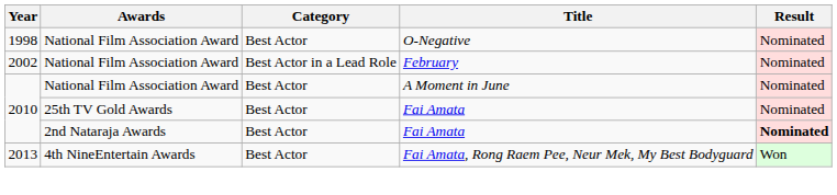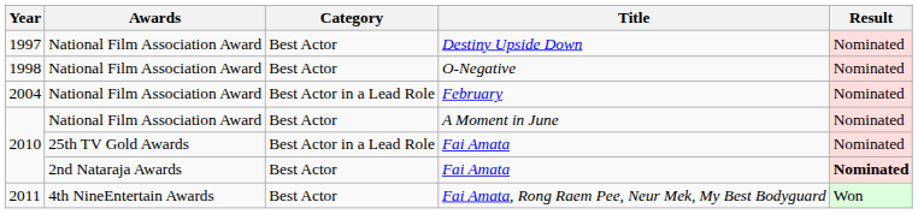+ row: 1997 | National Film Association Award | Best Actor | Destiny Upside Down | Nominated
February | Year: 2002 -> 2004
25th TV Gold Awards / Fai Amata | Category: Best Actor -> Best Actor in a Lead Role
Fai Amata, Rong Raem Pee, Neur Mek, My Best Bodyguard | Year: 2013 -> 2011
